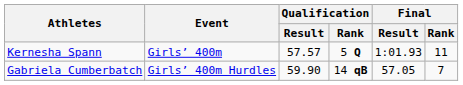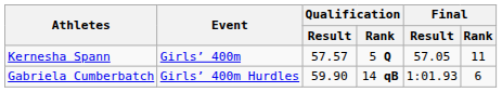Kernesha Spann | Final / Result: 1:01.93 -> 57.05
Gabriela Cumberbatch | Final / Result: 57.05 -> 1:01.93
Gabriela Cumberbatch | Final / Rank: 7 -> 6
